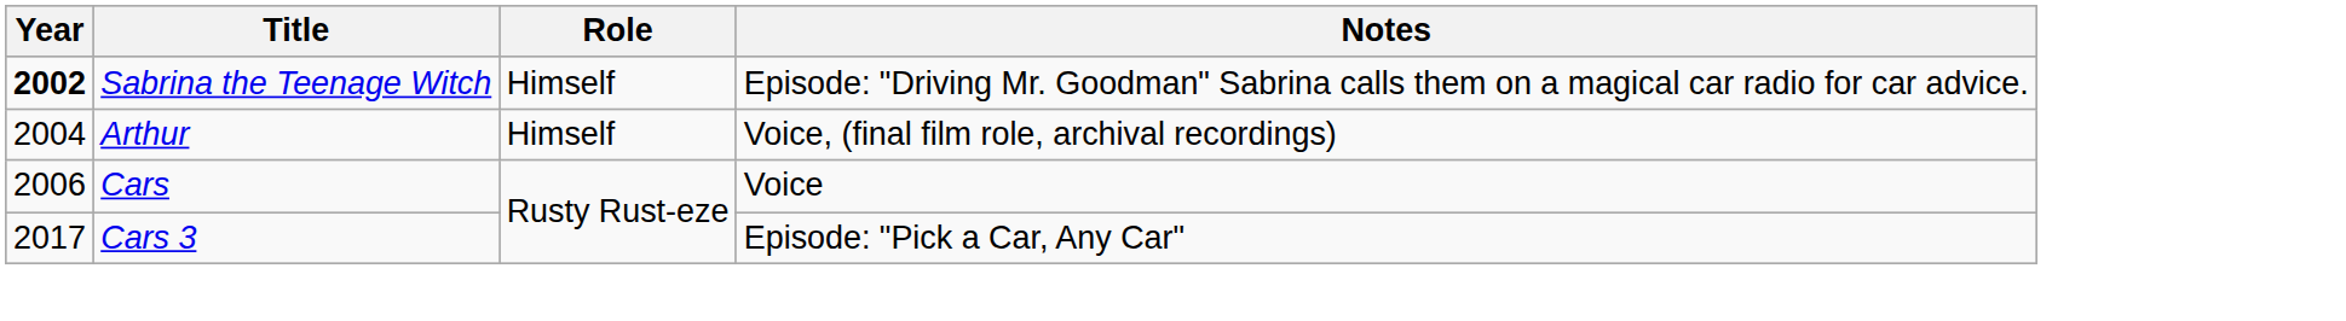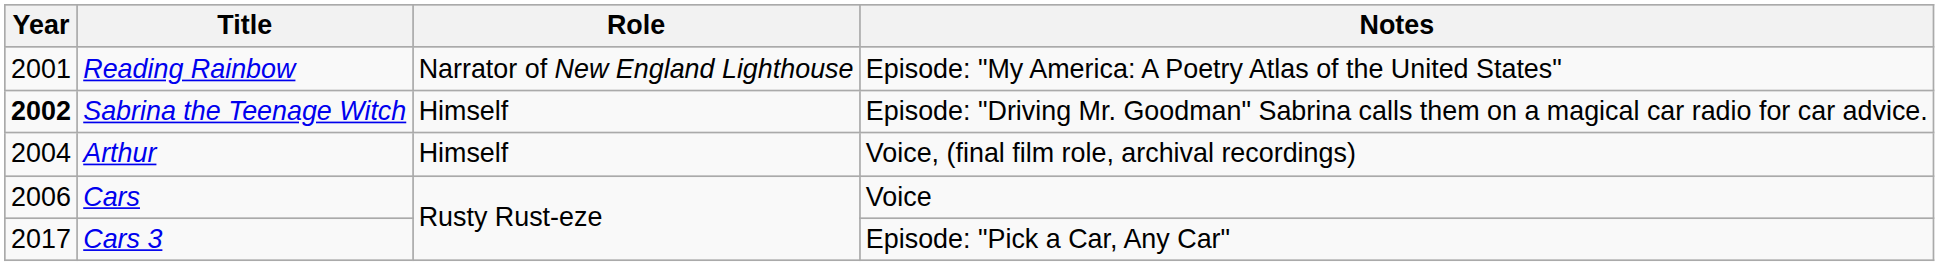+ row: 2001 | Reading Rainbow | Narrator of New England Lighthouse | Episode: "My America: A Poetry Atlas of the United States"
